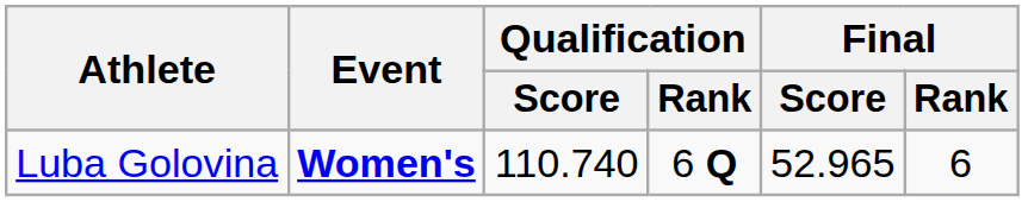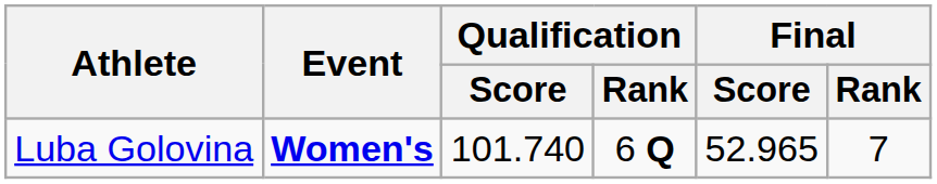Luba Golovina | Qualification / Score: 110.740 -> 101.740
Luba Golovina | Final / Rank: 6 -> 7
